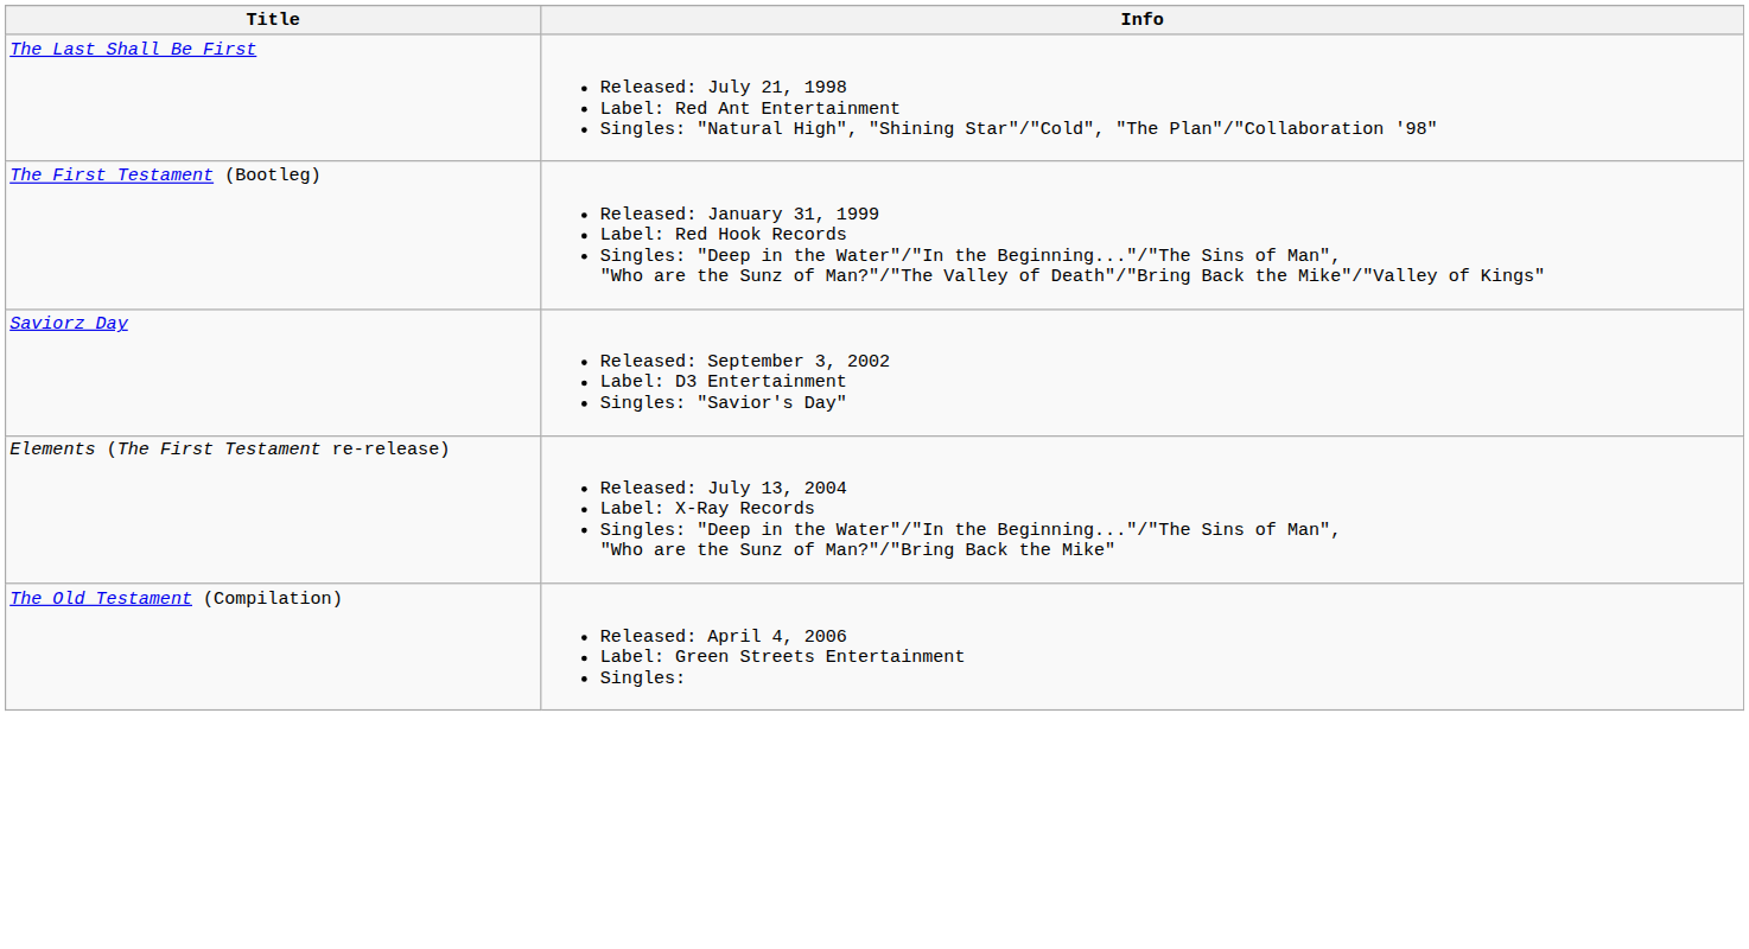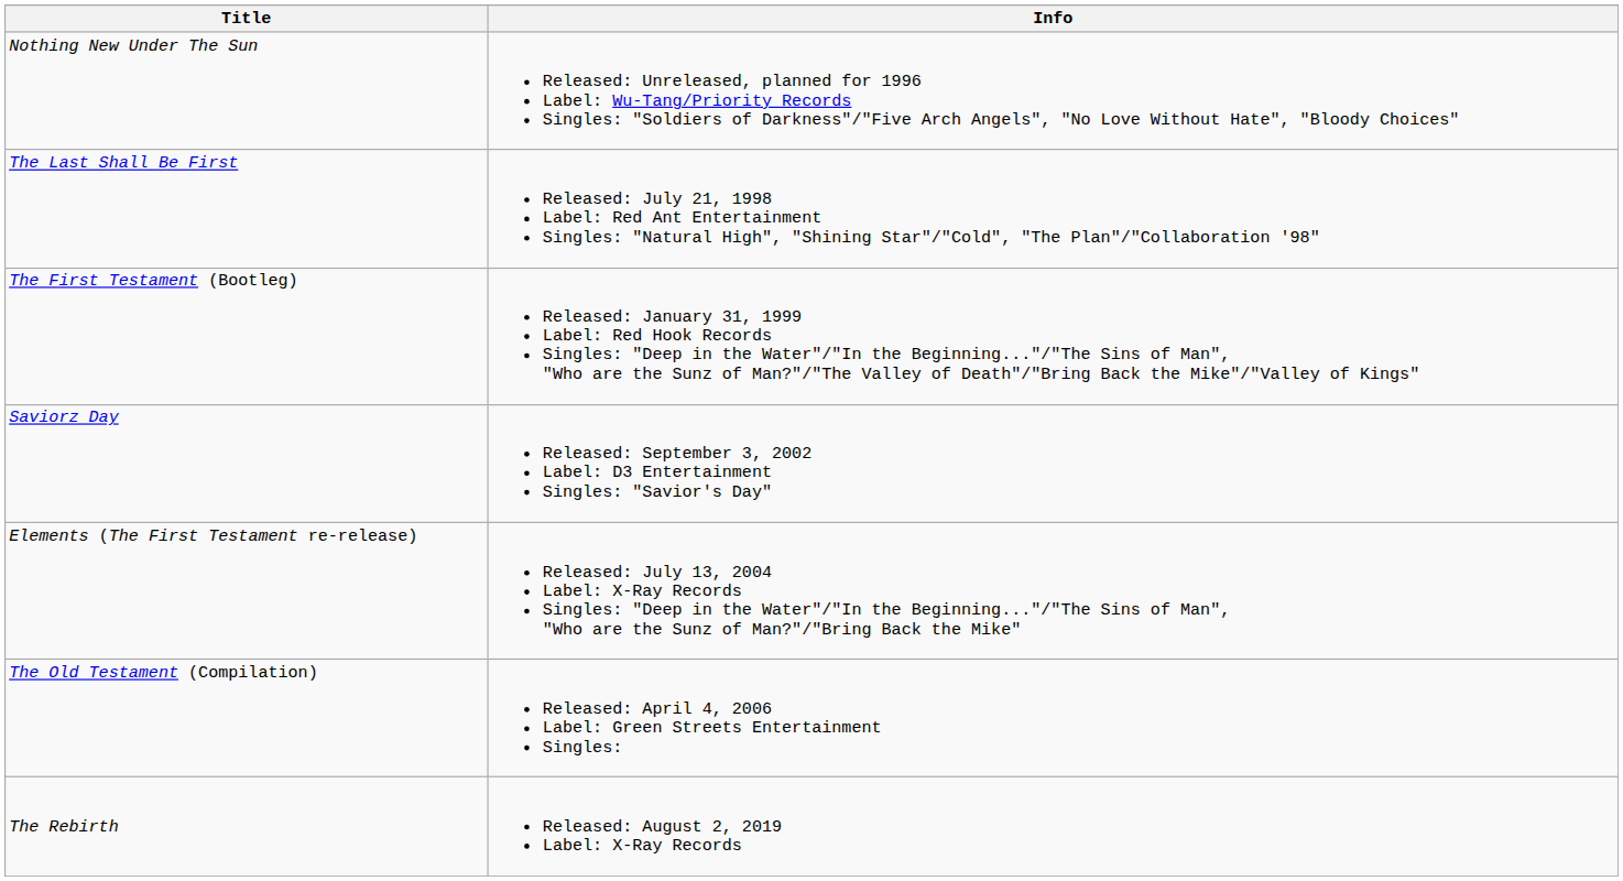+ row: Nothing New Under The Sun | Released: Unreleased, planned for 1996 Label: Wu-Tang/Priority Records Singles: "Soldiers of Darkness"/"Five Arch Angels", "No Love Without Hate", "Bloody Choices"
+ row: The Rebirth | Released: August 2, 2019 Label: X-Ray Records
